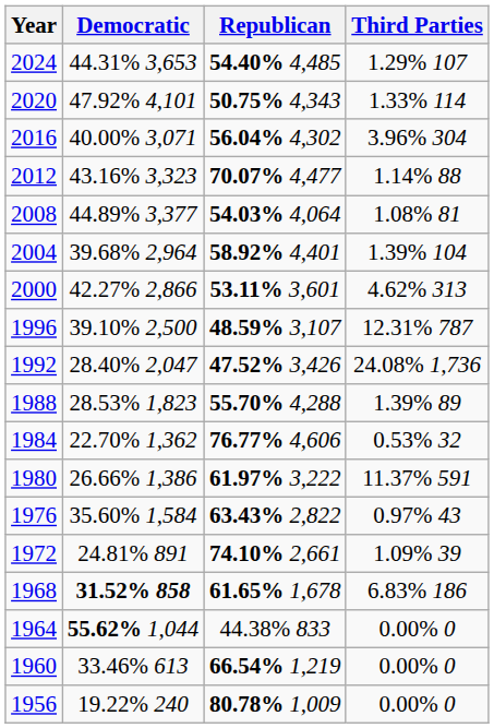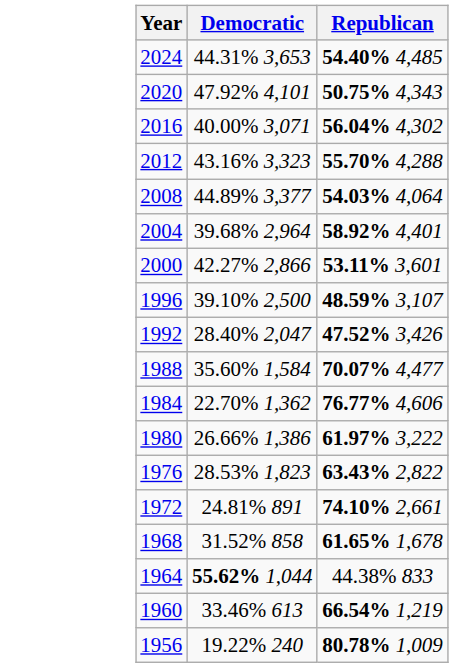- column: Third Parties | 1.29% 107 | 1.33% 114 | 3.96% 304 | 1.14% 88 | 1.08% 81 | 1.39% 104 | 4.62% 313 | 12.31% 787 | 24.08% 1,736 | 1.39% 89 | 0.53% 32 | 11.37% 591 | 0.97% 43 | 1.09% 39 | 6.83% 186 | 0.00% 0 | 0.00% 0 | 0.00% 0
2012 | Republican: 70.07% 4,477 -> 55.70% 4,288
1988 | Democratic: 28.53% 1,823 -> 35.60% 1,584
1988 | Republican: 55.70% 4,288 -> 70.07% 4,477
1976 | Democratic: 35.60% 1,584 -> 28.53% 1,823
1968 | Democratic: bold -> normal
